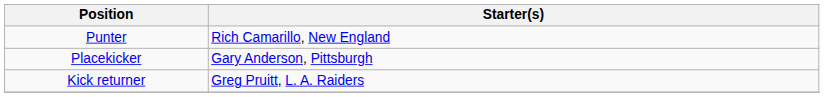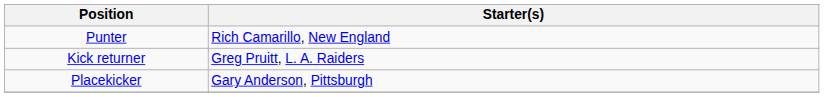rows swapped: Placekicker <-> Kick returner
